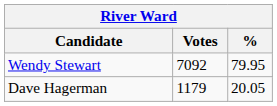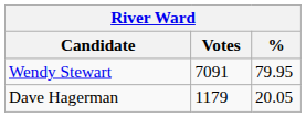Wendy Stewart | Votes: 7092 -> 7091
